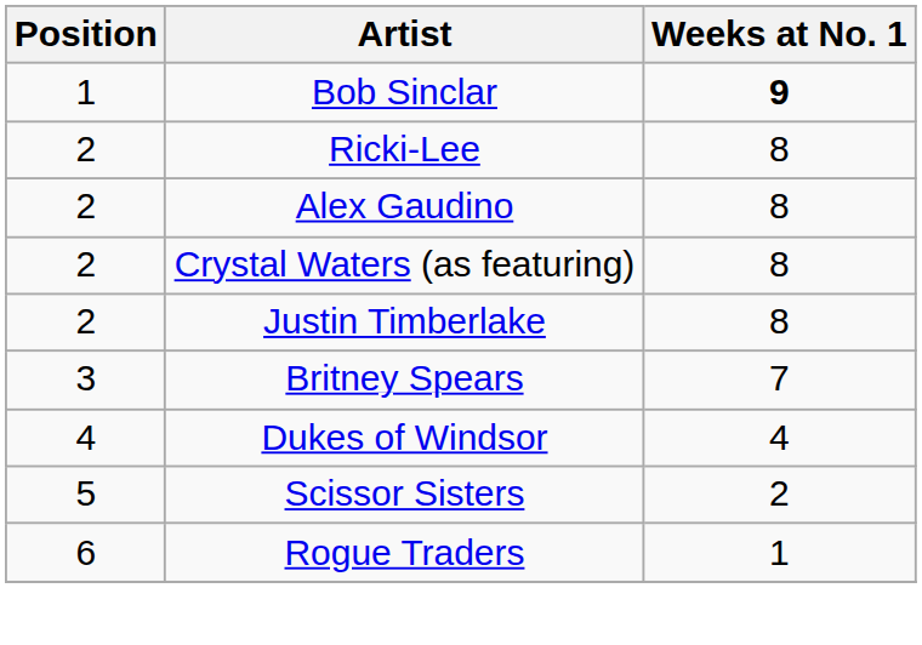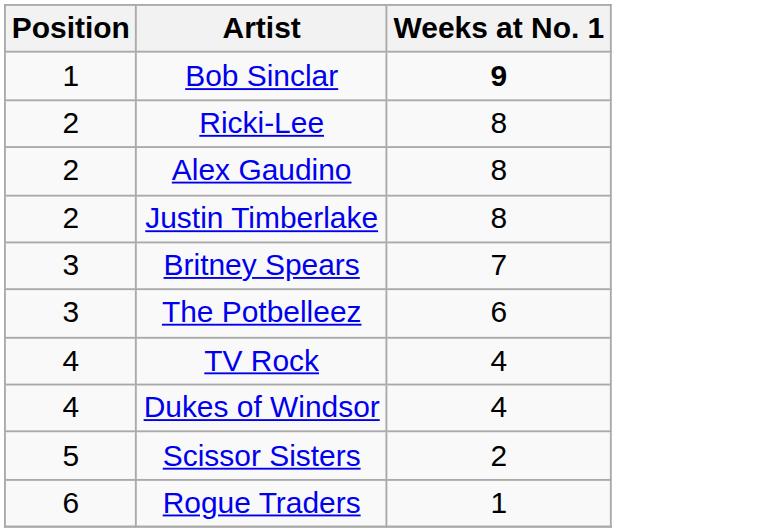- row: 2 | Crystal Waters (as featuring) | 8
+ row: 3 | The Potbelleez | 6
+ row: 4 | TV Rock | 4
